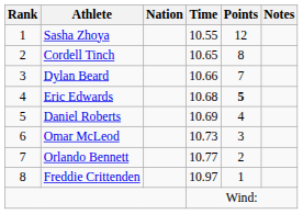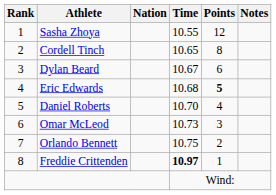Dylan Beard | Time: 10.66 -> 10.67
Dylan Beard | Points: 7 -> 6
Daniel Roberts | Time: 10.69 -> 10.70
Orlando Bennett | Time: 10.77 -> 10.75
Freddie Crittenden | Time: normal -> bold
